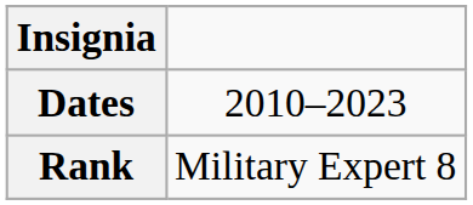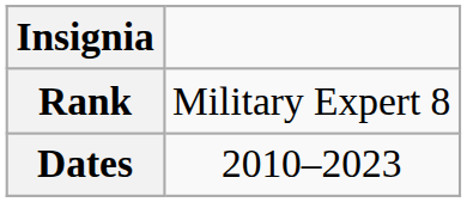rows swapped: Rank <-> Dates
